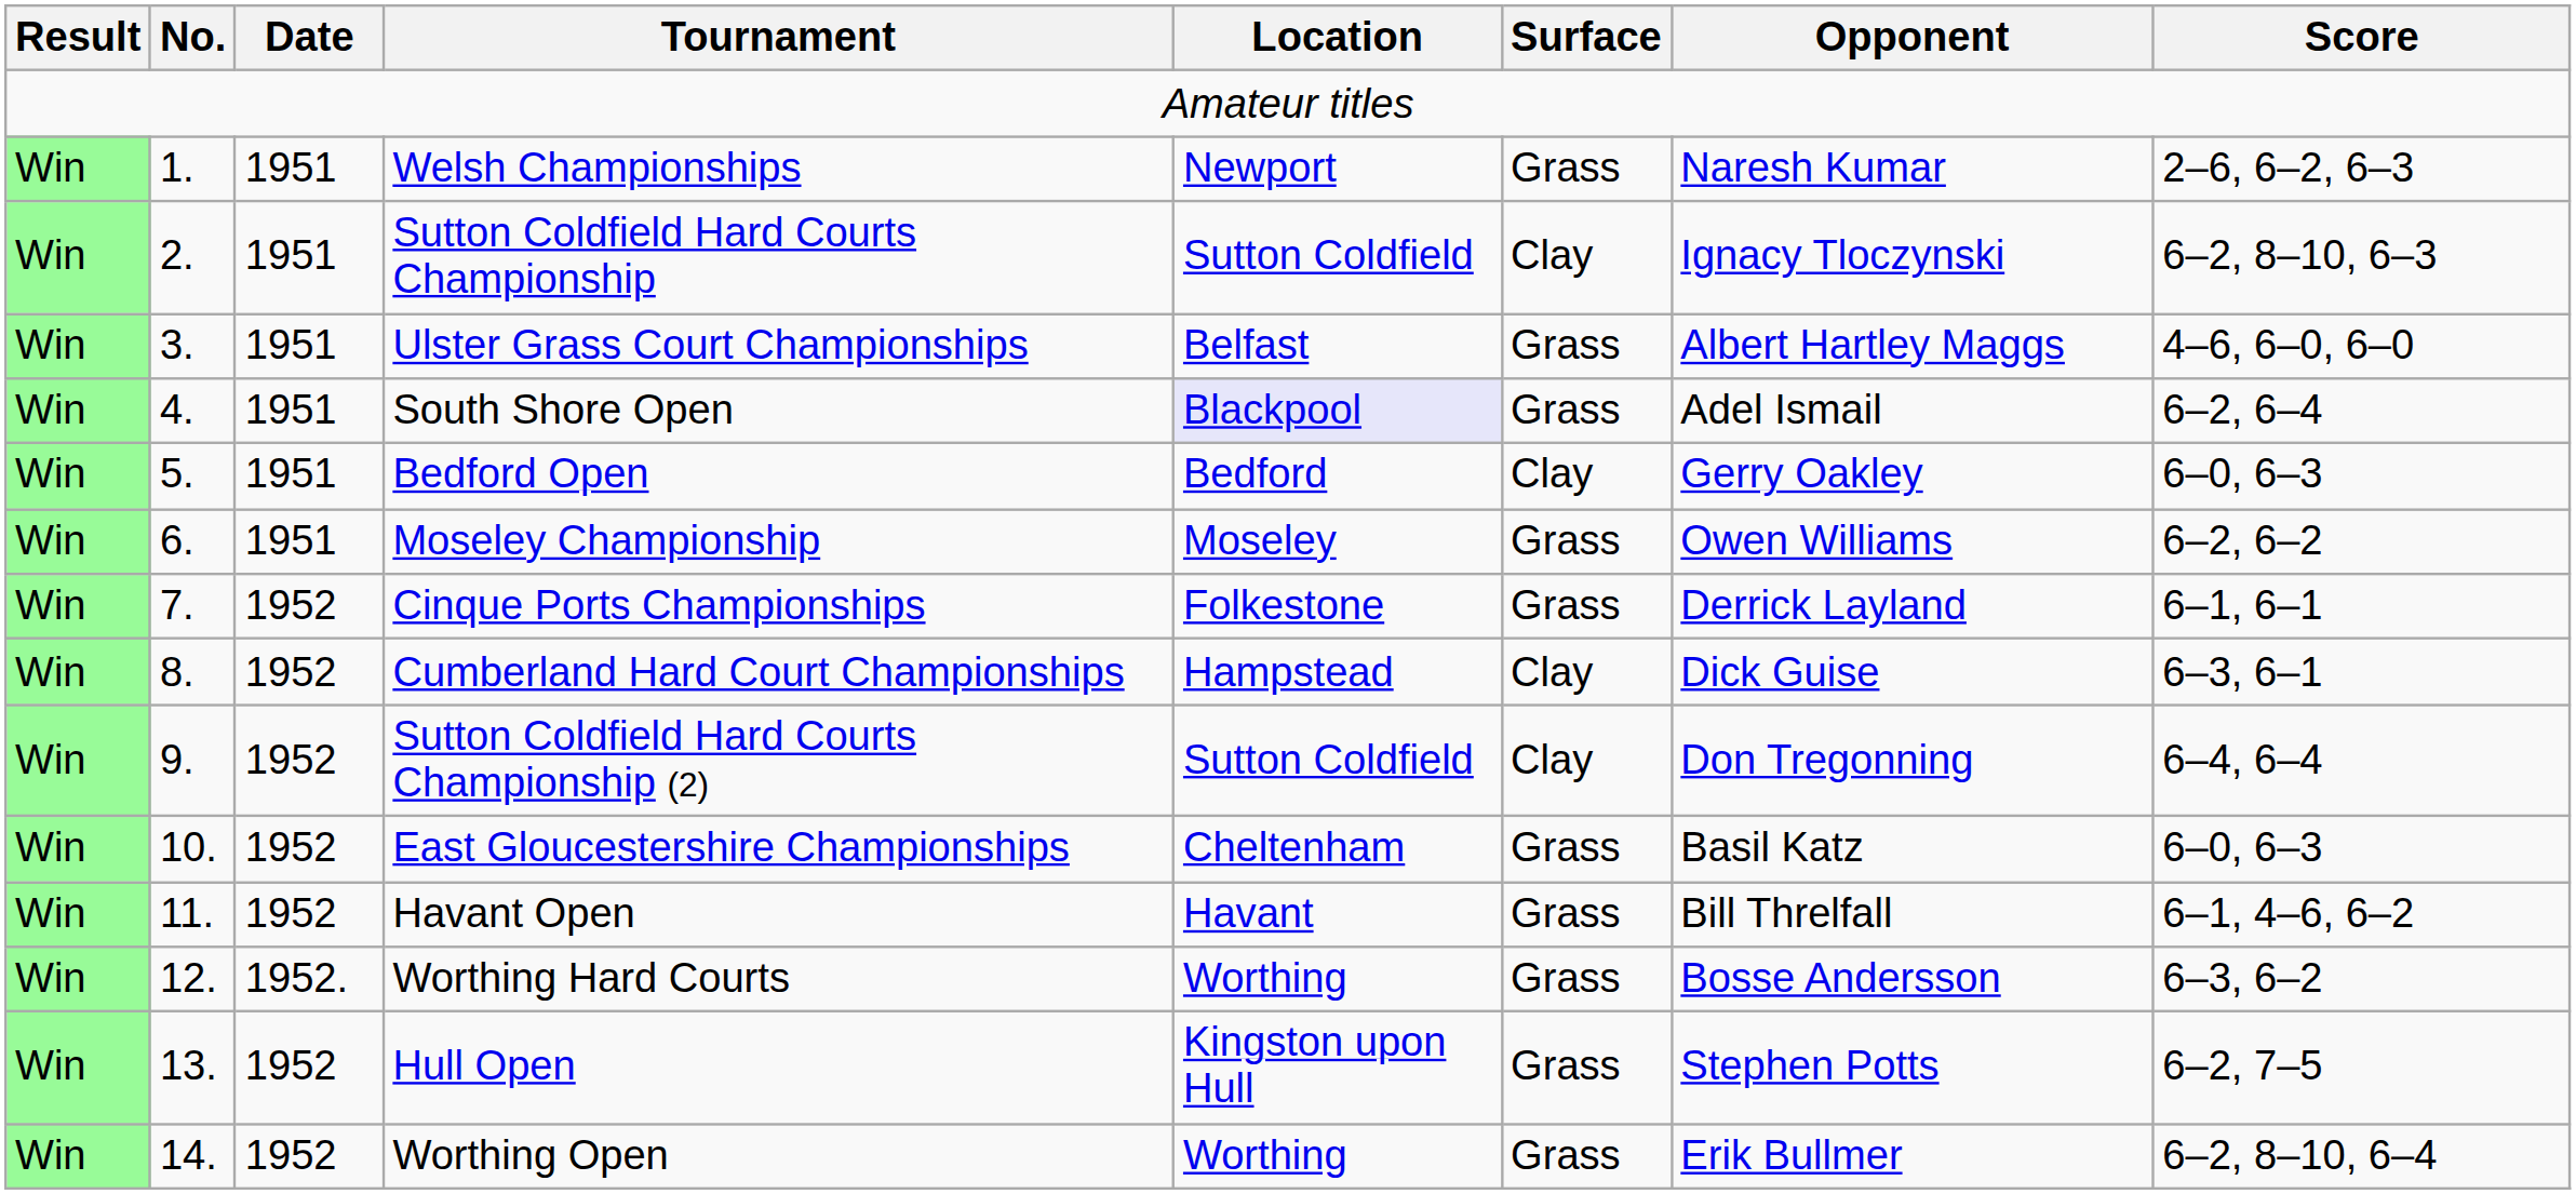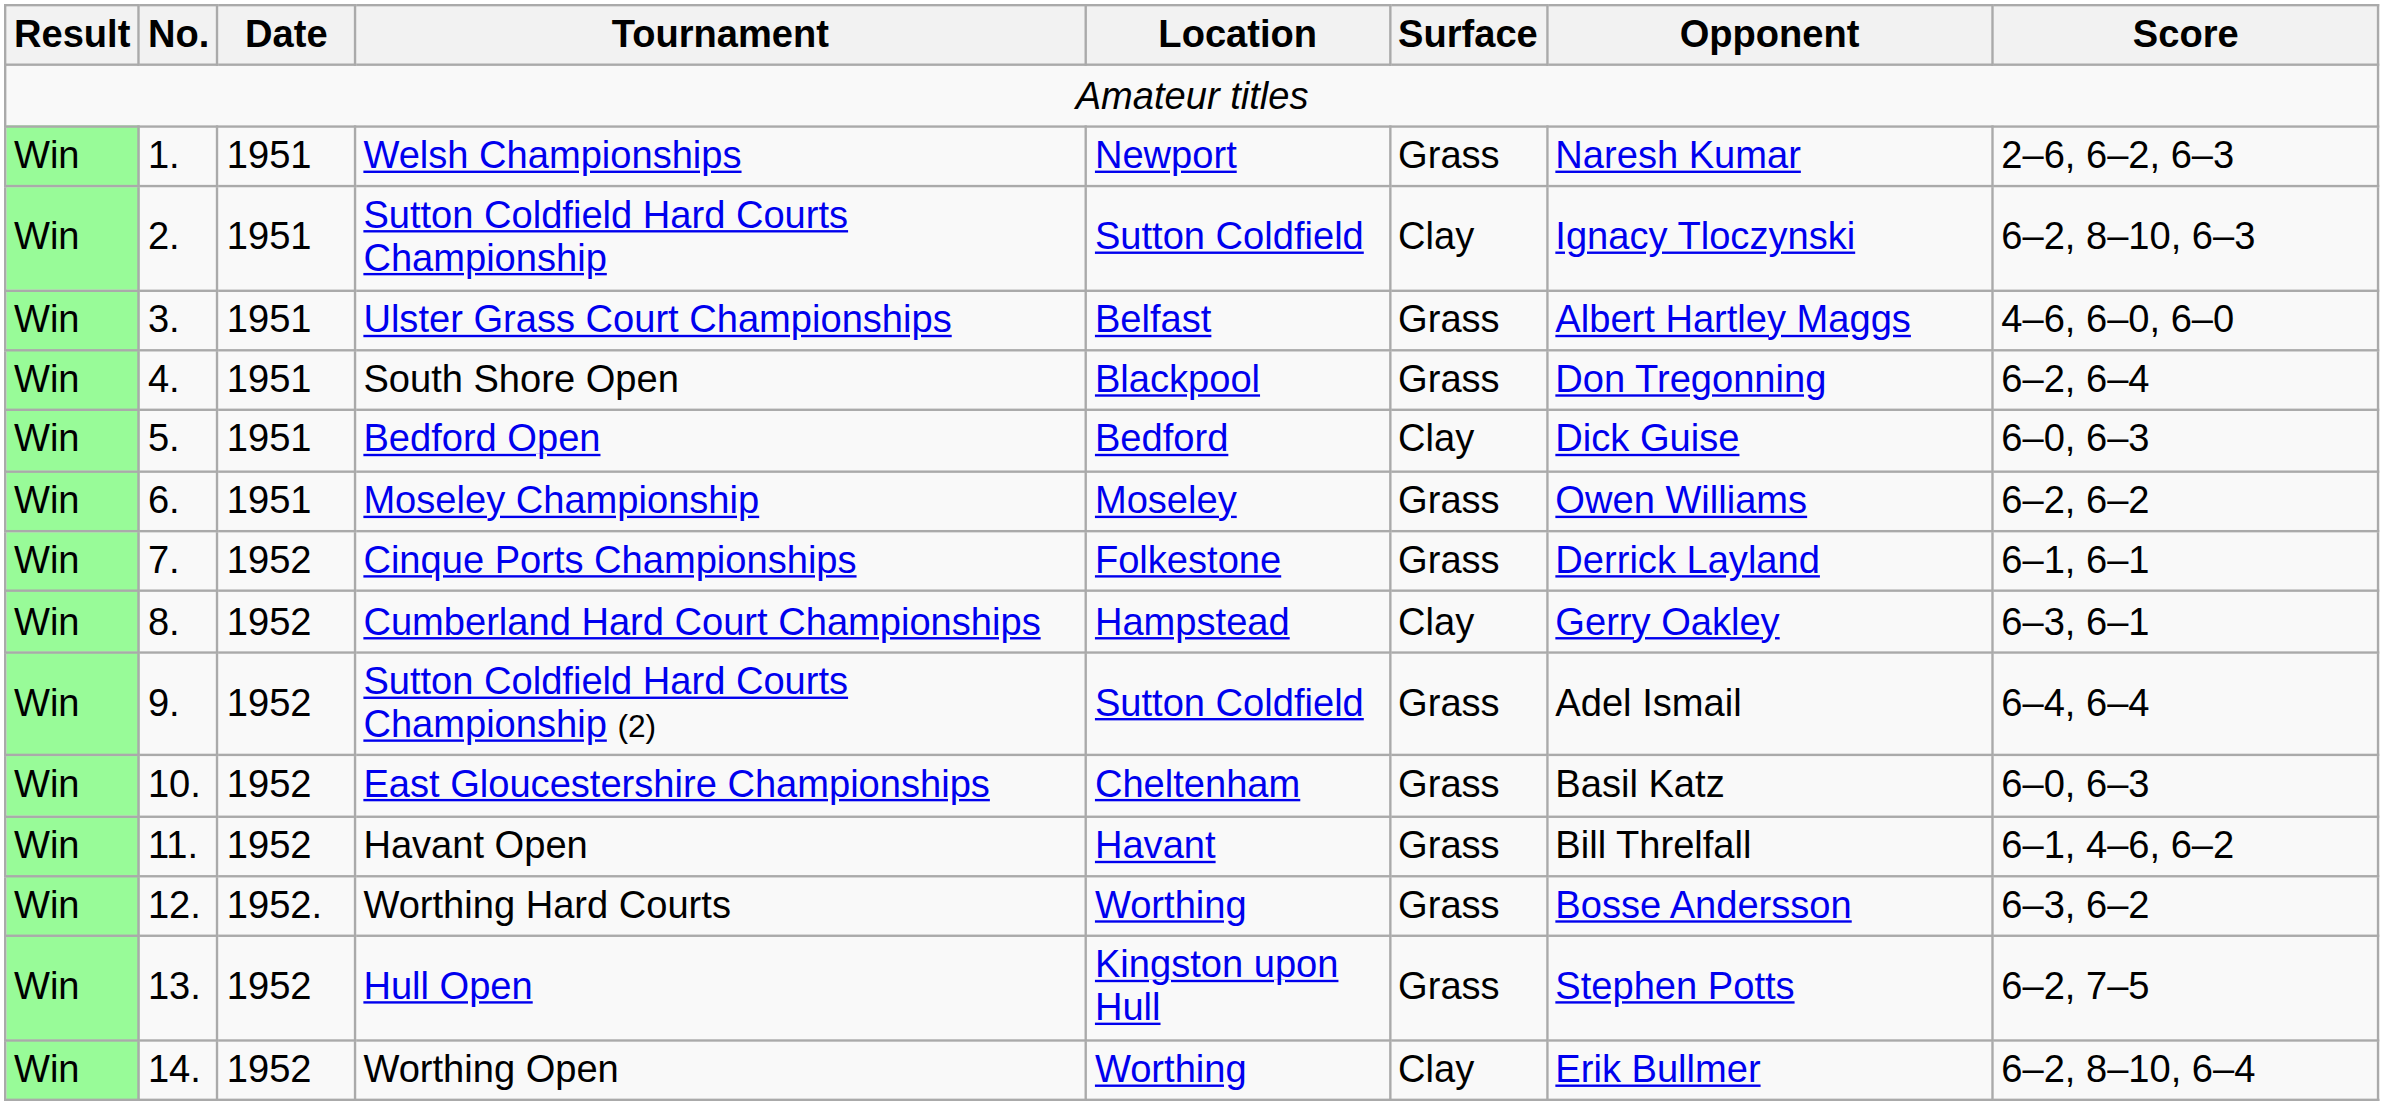South Shore Open | Location: lavender background -> no background
South Shore Open | Opponent: Adel Ismail -> Don Tregonning
Bedford Open | Opponent: Gerry Oakley -> Dick Guise
Cumberland Hard Court Championships | Opponent: Dick Guise -> Gerry Oakley
Sutton Coldfield Hard Courts Championship (2) | Surface: Clay -> Grass
Sutton Coldfield Hard Courts Championship (2) | Opponent: Don Tregonning -> Adel Ismail
Worthing Open | Surface: Grass -> Clay
